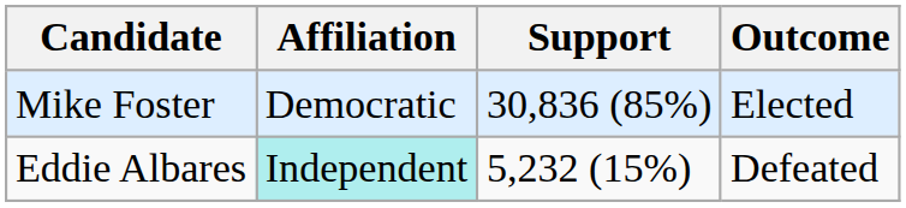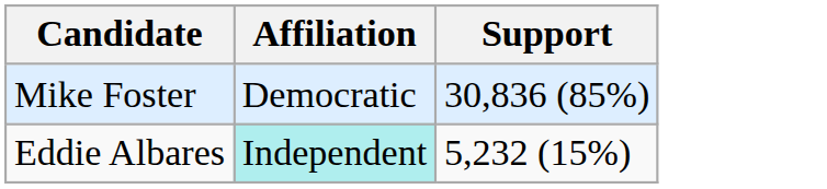- column: Outcome | Elected | Defeated
